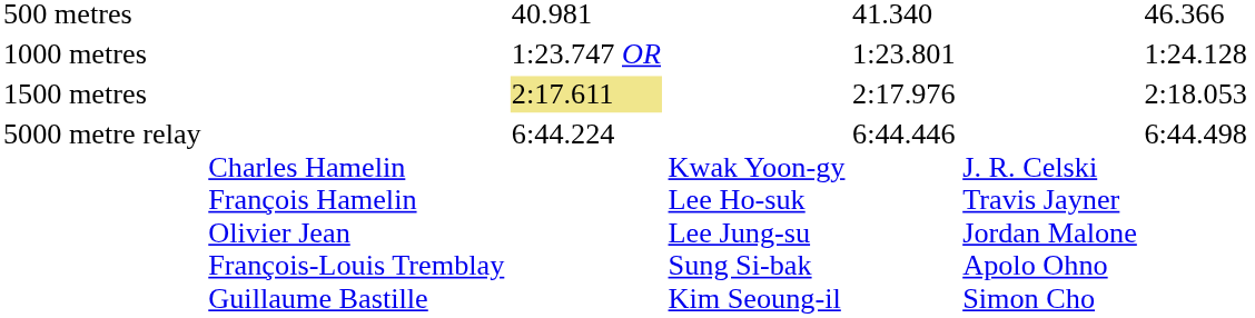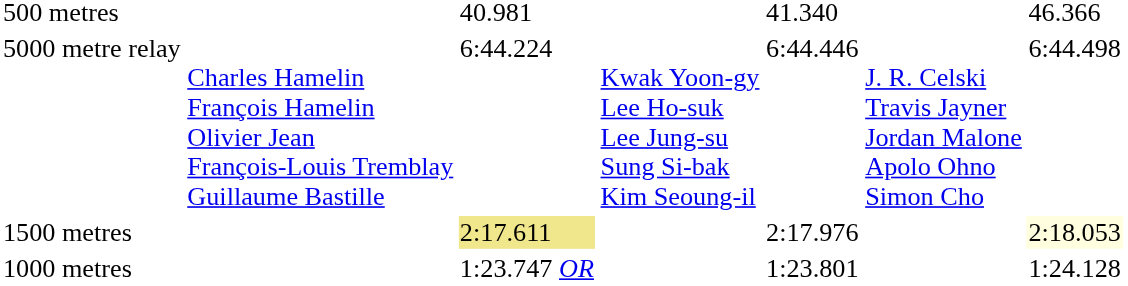rows swapped: 1000 metres <-> 5000 metre relay
1500 metres | column 7: no background -> lightyellow background
